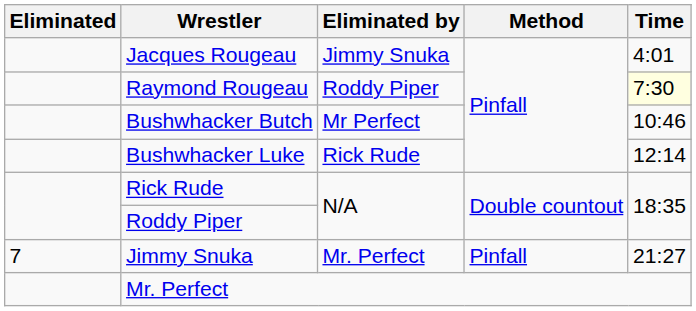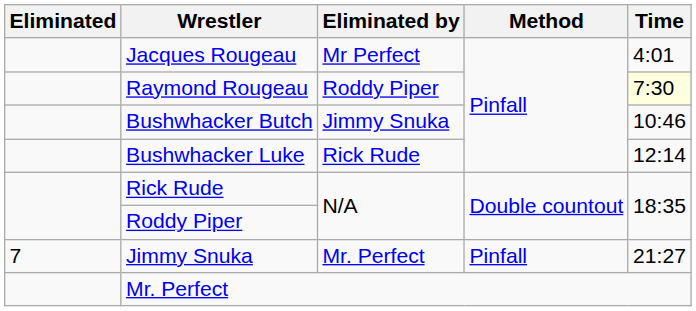Jacques Rougeau | Eliminated by: Jimmy Snuka -> Mr Perfect
Bushwhacker Butch | Eliminated by: Mr Perfect -> Jimmy Snuka
